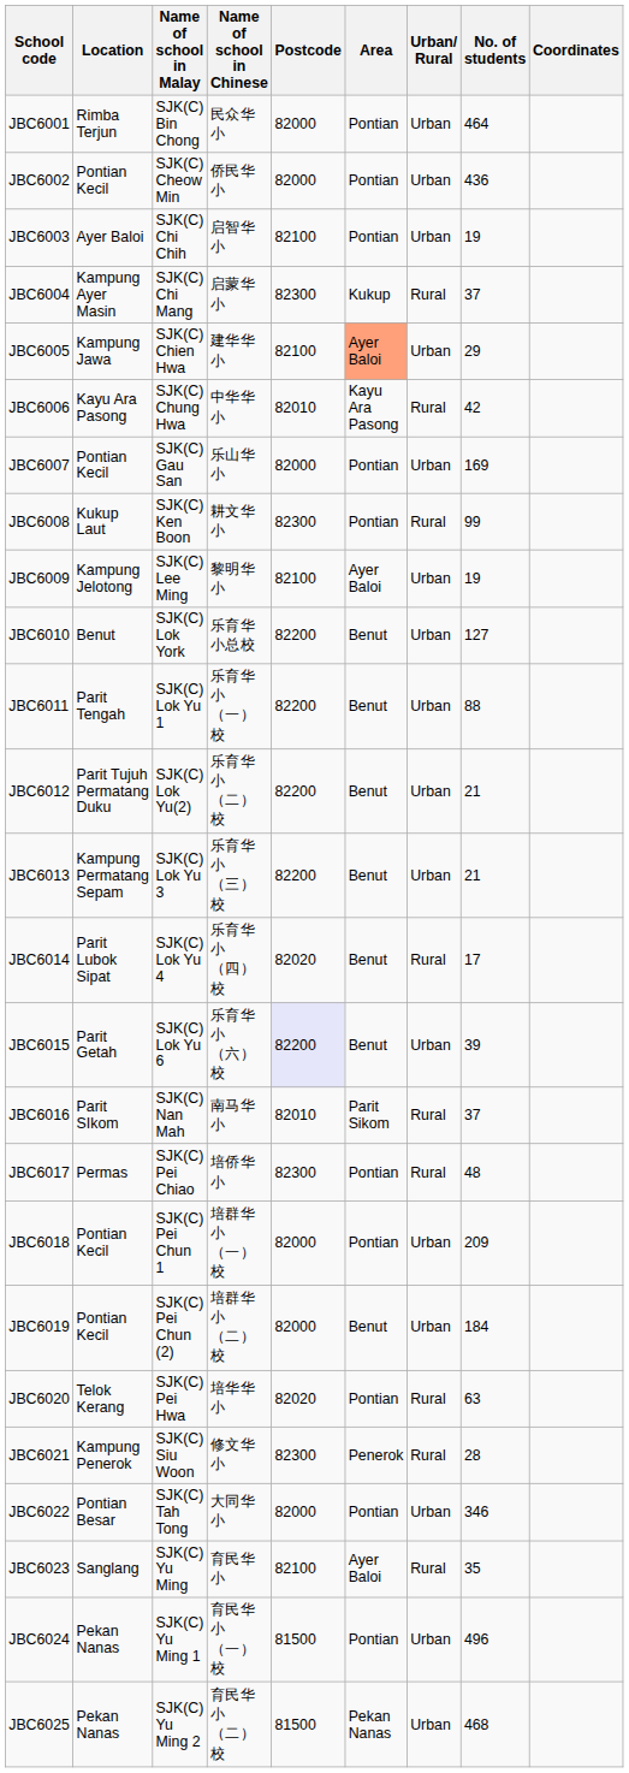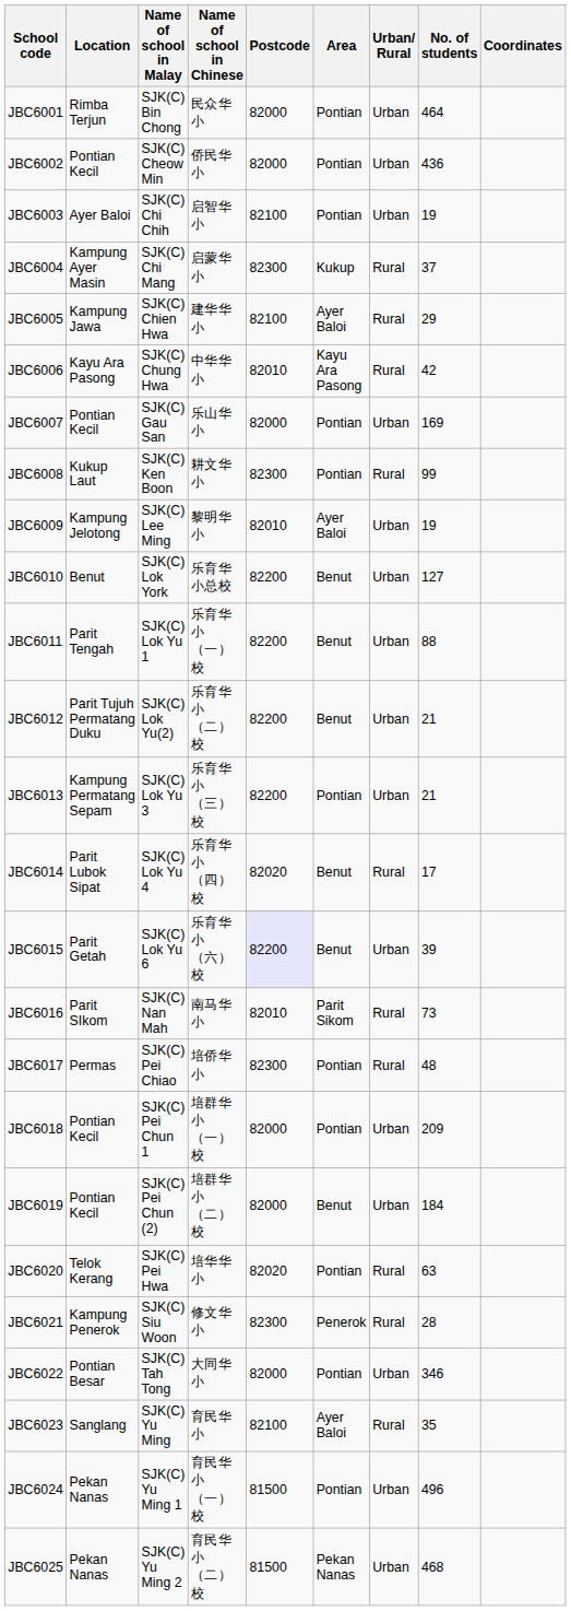JBC6005 | Area: lightsalmon background -> no background
JBC6005 | Urban/ Rural: Urban -> Rural
JBC6009 | Postcode: 82100 -> 82010
JBC6013 | Area: Benut -> Pontian
JBC6016 | No. of students: 37 -> 73
